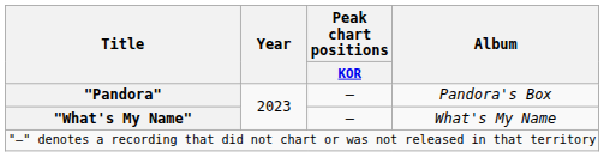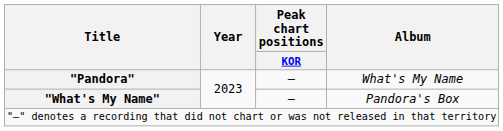"Pandora" | Album: Pandora's Box -> What's My Name
"What's My Name" | Album: What's My Name -> Pandora's Box
